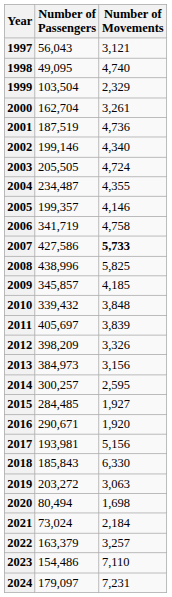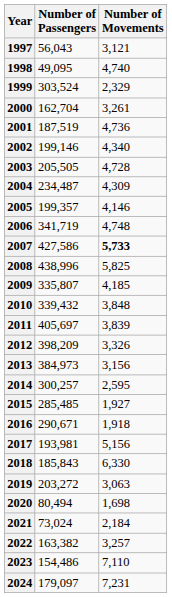1999 | Number of Passengers: 103,504 -> 303,524
2003 | Number of Movements: 4,724 -> 4,728
2004 | Number of Movements: 4,355 -> 4,309
2006 | Number of Movements: 4,758 -> 4,748
2009 | Number of Passengers: 345,857 -> 335,807
2015 | Number of Passengers: 284,485 -> 285,485
2016 | Number of Movements: 1,920 -> 1,918
2022 | Number of Passengers: 163,379 -> 163,382
